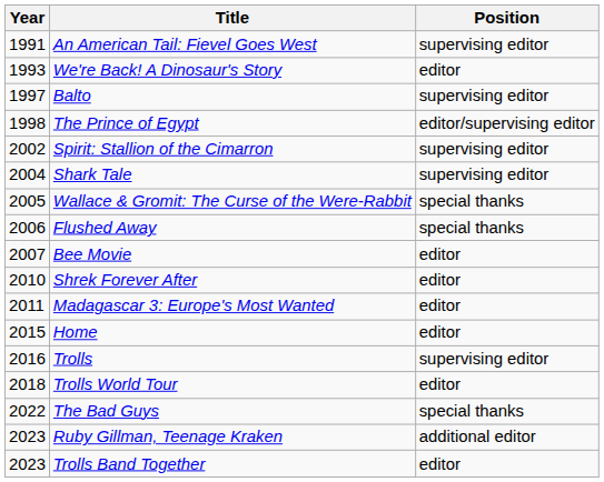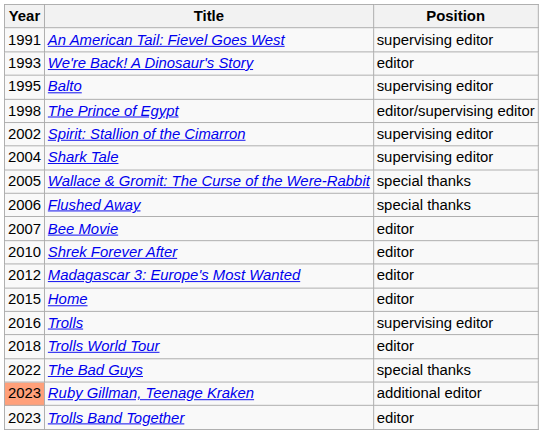Balto | Year: 1997 -> 1995
Madagascar 3: Europe's Most Wanted | Year: 2011 -> 2012
Ruby Gillman, Teenage Kraken | Year: no background -> lightsalmon background
